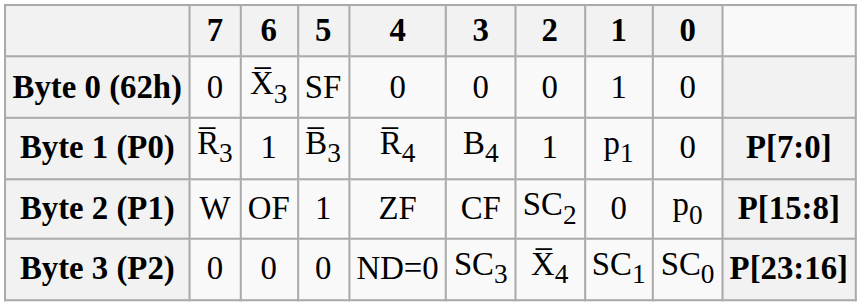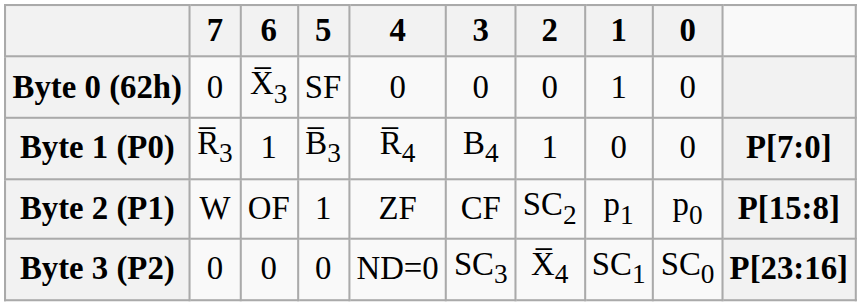Byte 1 (P0) | 1: p1 -> 0
Byte 2 (P1) | 1: 0 -> p1
